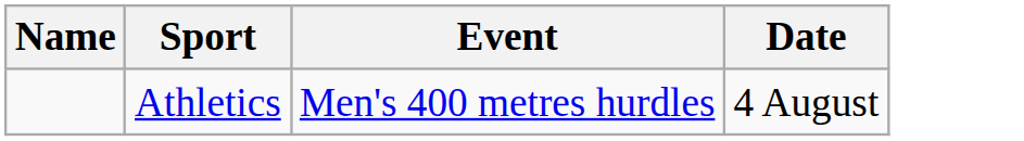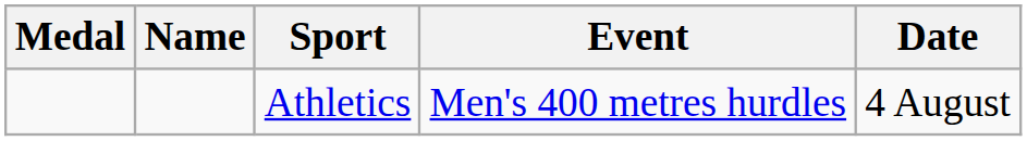+ column: Medal
